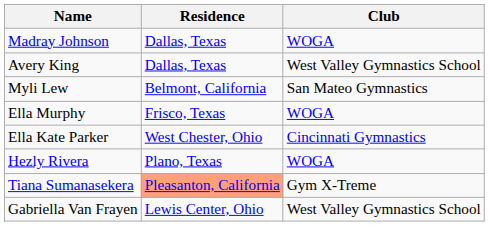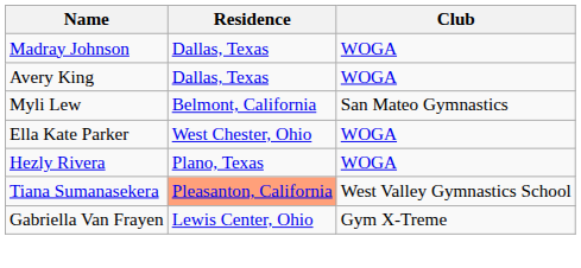Avery King | Club: West Valley Gymnastics School -> WOGA
- row: Ella Murphy | Frisco, Texas | WOGA
Ella Kate Parker | Club: Cincinnati Gymnastics -> WOGA
Tiana Sumanasekera | Club: Gym X-Treme -> West Valley Gymnastics School
Gabriella Van Frayen | Club: West Valley Gymnastics School -> Gym X-Treme
